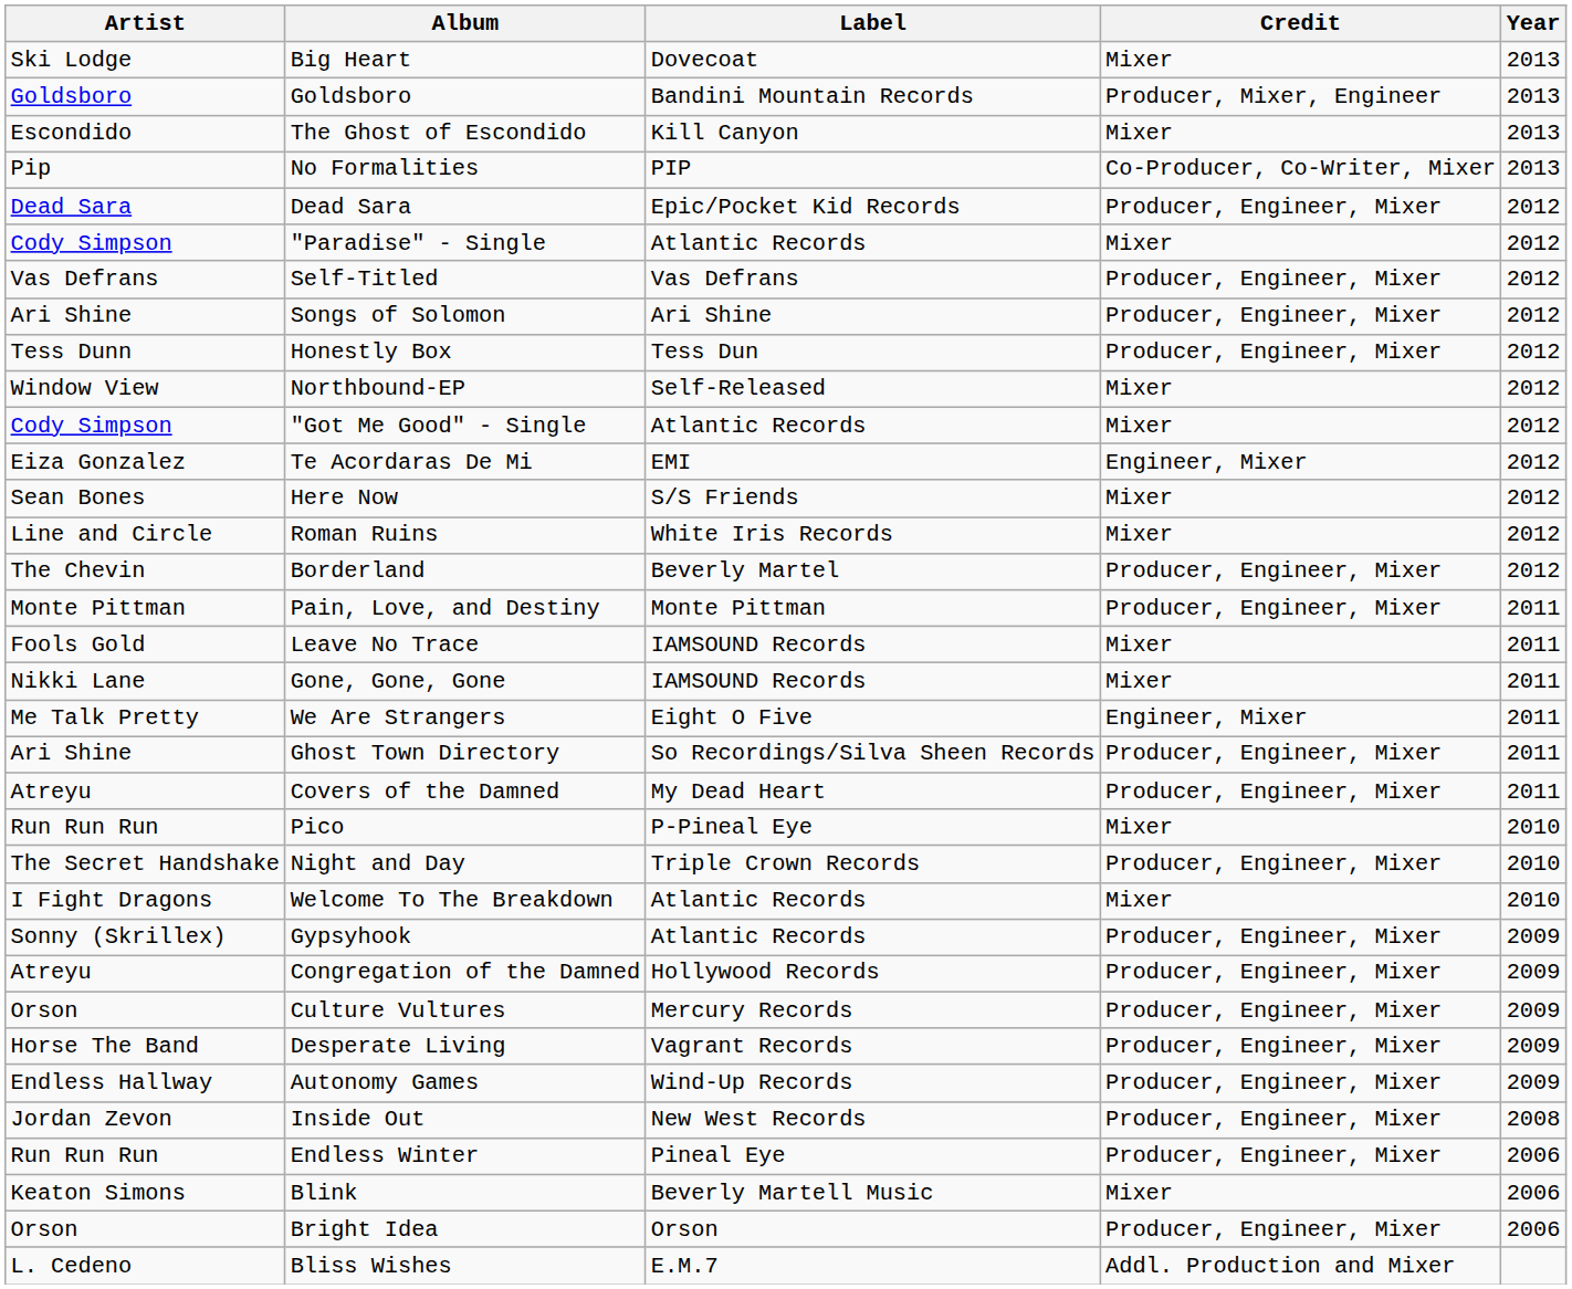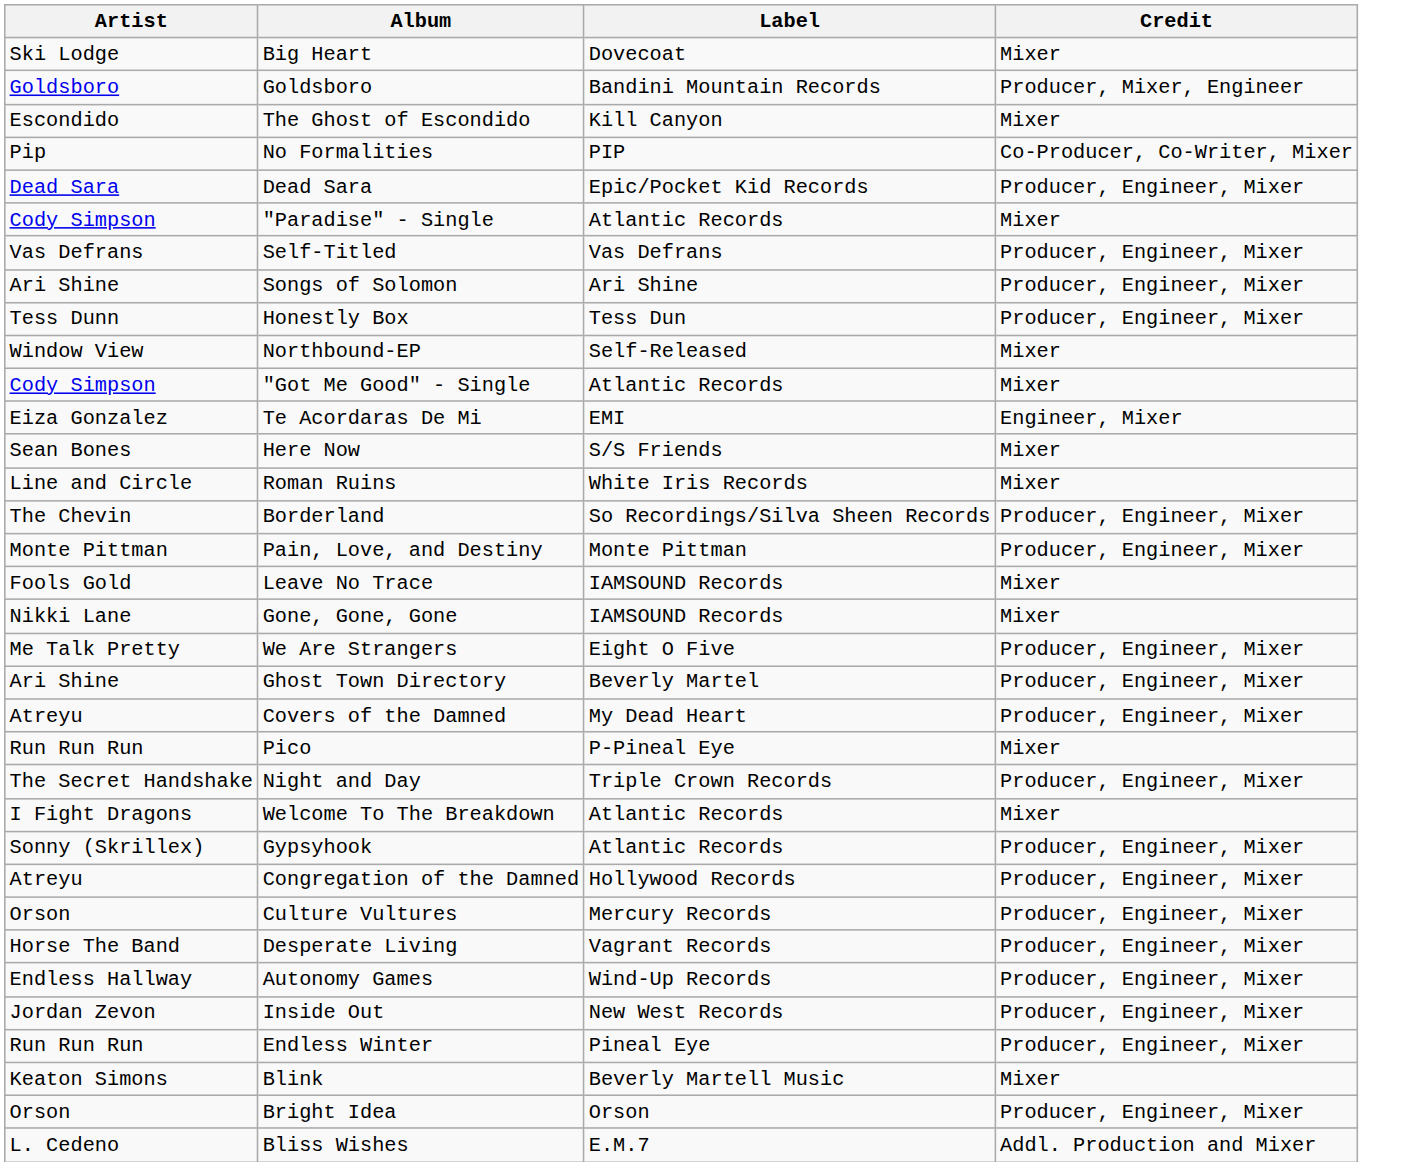- column: Year | 2013 | 2013 | 2013 | 2013 | 2012 | 2012 | 2012 | 2012 | 2012 | 2012 | 2012 | 2012 | 2012 | 2012 | 2012 | 2011 | 2011 | 2011 | 2011 | 2011 | 2011 | 2010 | 2010 | 2010 | 2009 | 2009 | 2009 | 2009 | 2009 | 2008 | 2006 | 2006 | 2006
Borderland | Label: Beverly Martel -> So Recordings/Silva Sheen Records
We Are Strangers | Credit: Engineer, Mixer -> Producer, Engineer, Mixer
Ghost Town Directory | Label: So Recordings/Silva Sheen Records -> Beverly Martel
